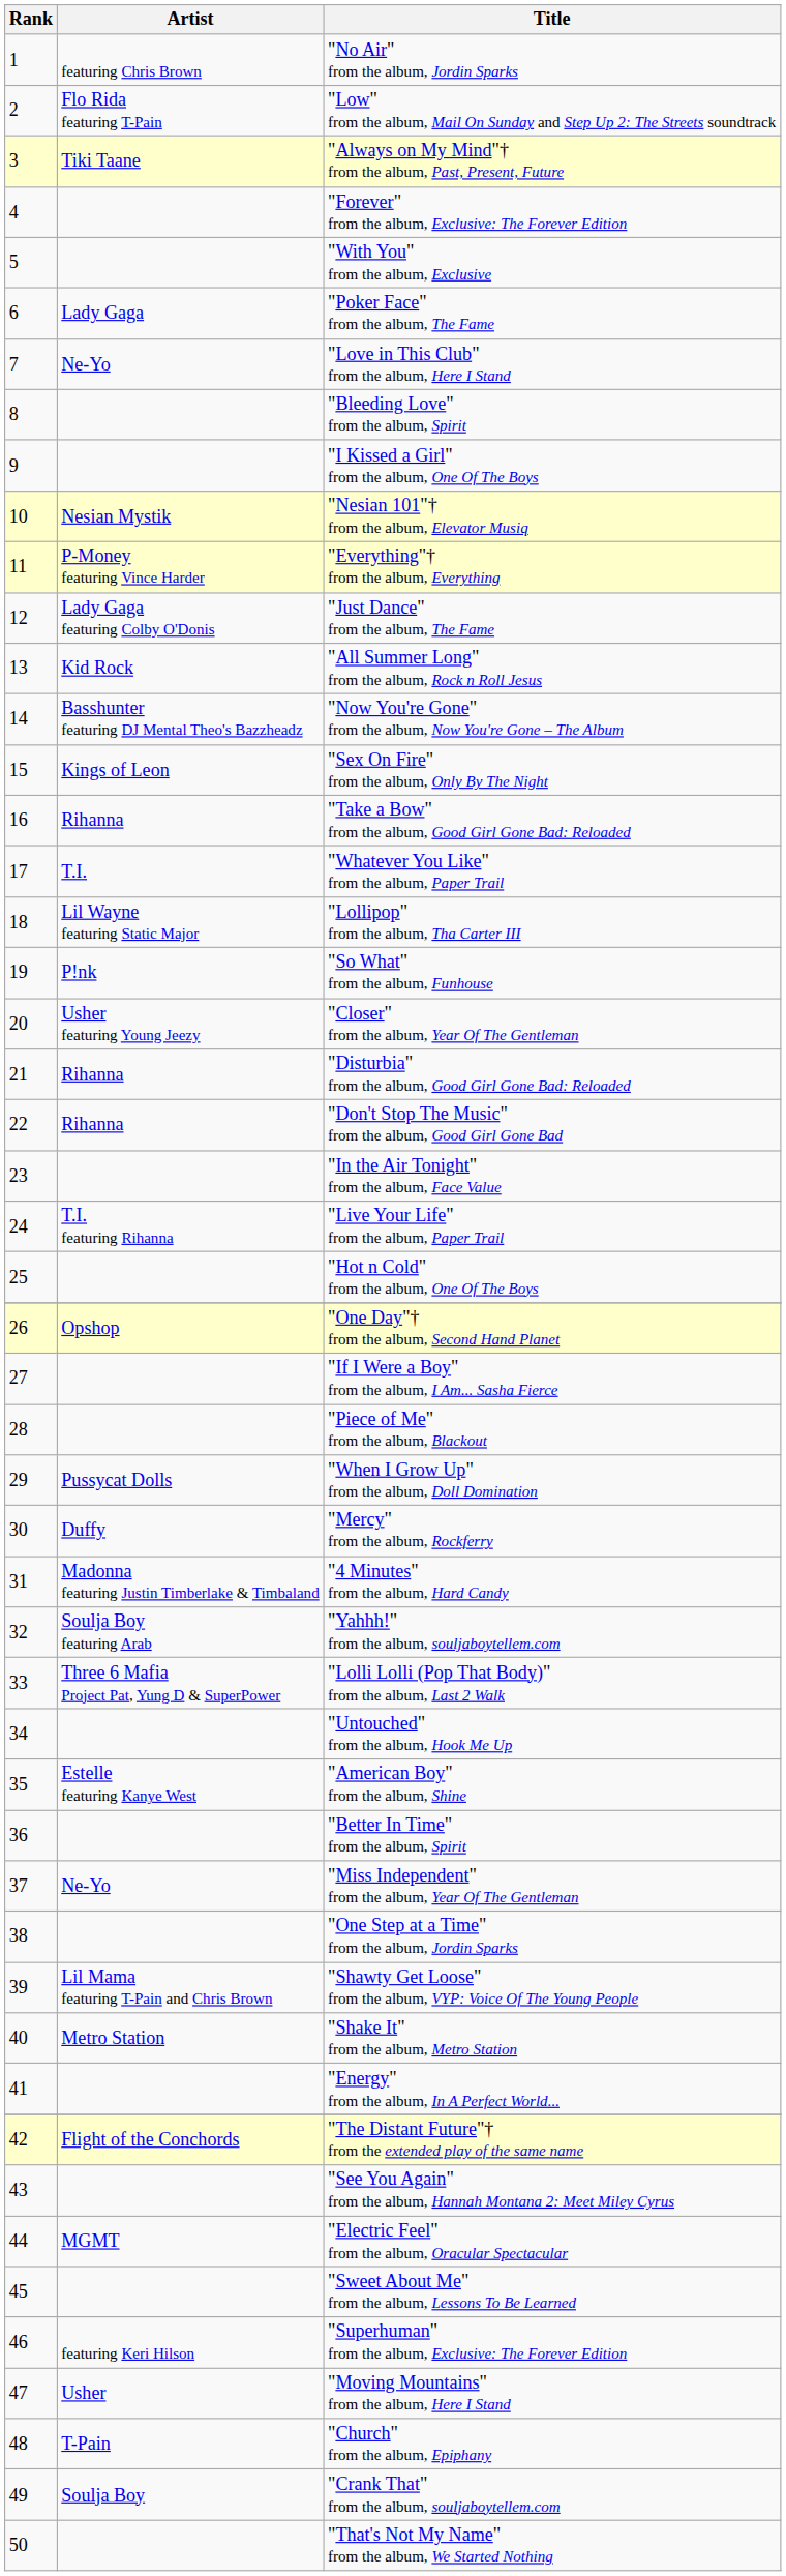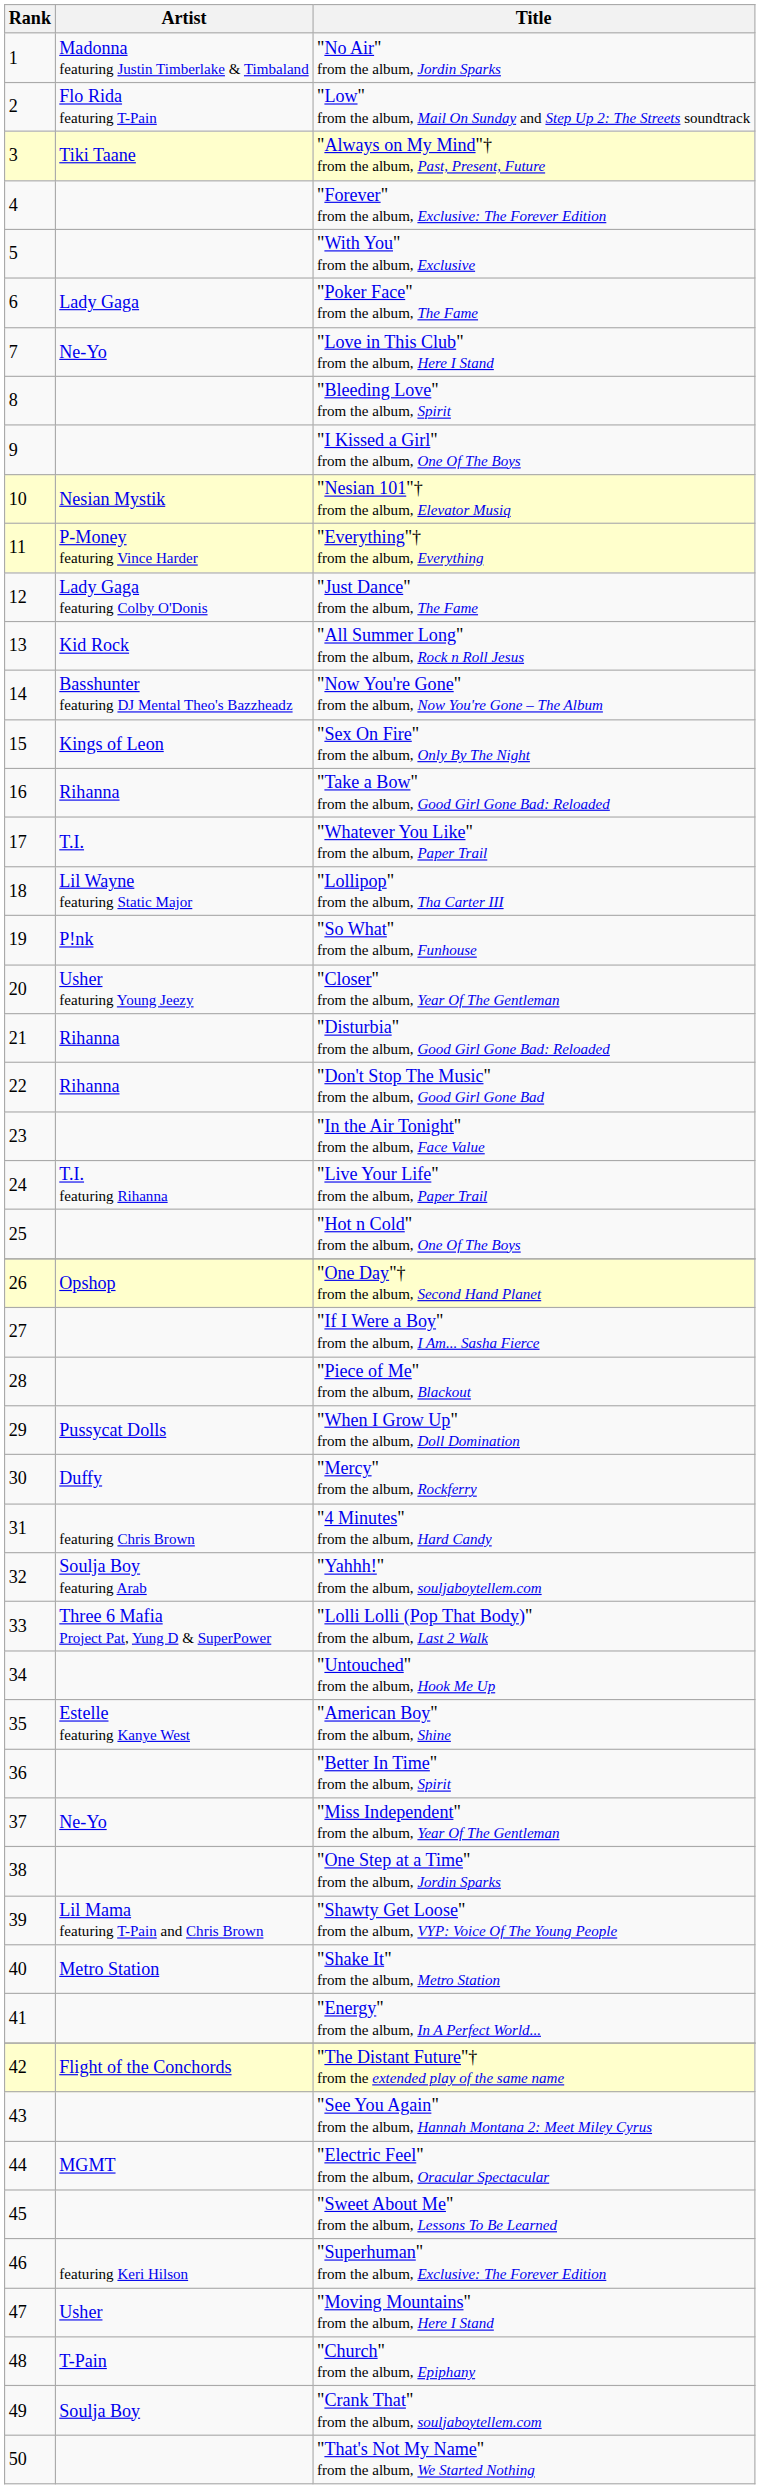"No Air" from the album, Jordin Sparks | Artist: featuring Chris Brown -> Madonna featuring Justin Timberlake & Timbaland
"4 Minutes" from the album, Hard Candy | Artist: Madonna featuring Justin Timberlake & Timbaland -> featuring Chris Brown
